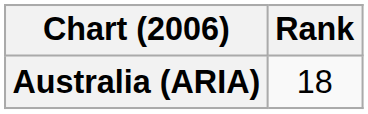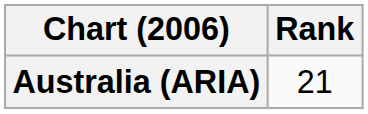Australia (ARIA) | Rank: 18 -> 21
